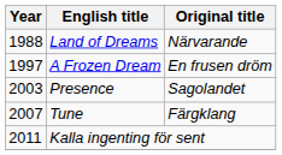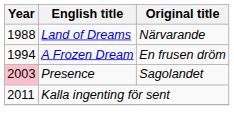A Frozen Dream | Year: 1997 -> 1994
Presence | Year: no background -> pink background
- row: 2007 | Tune | Färgklang
